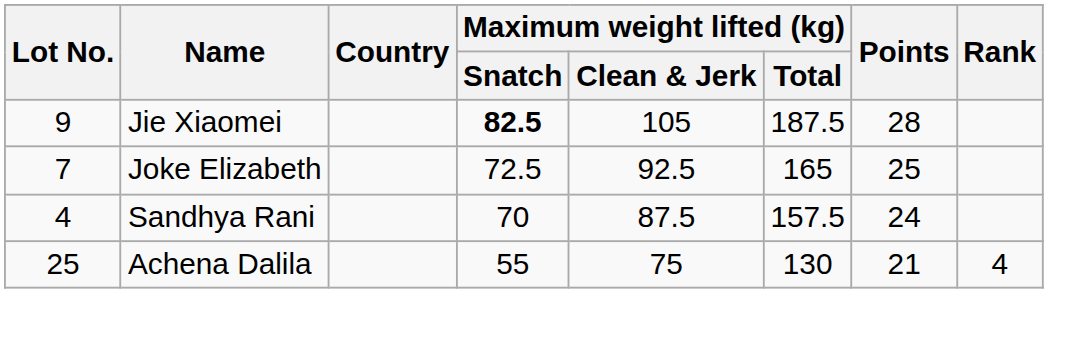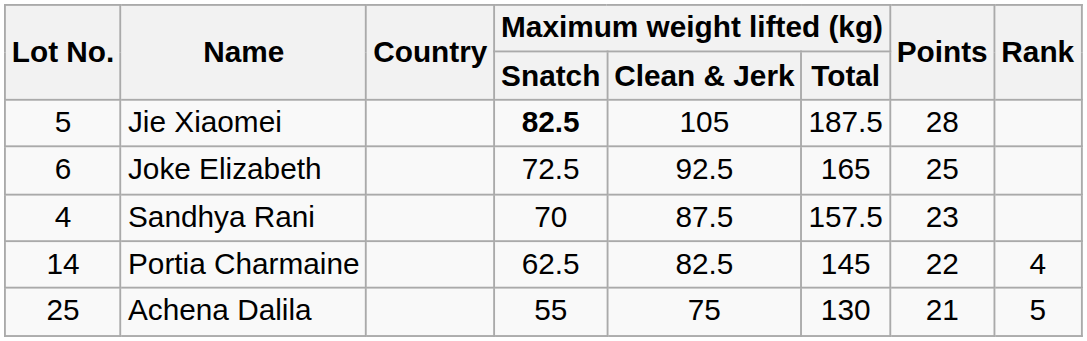Jie Xiaomei | Lot No.: 9 -> 5
Joke Elizabeth | Lot No.: 7 -> 6
Sandhya Rani | Points: 24 -> 23
+ row: 14 | Portia Charmaine | 62.5 | 82.5 | 145 | 22 | 4
Achena Dalila | Rank: 4 -> 5
